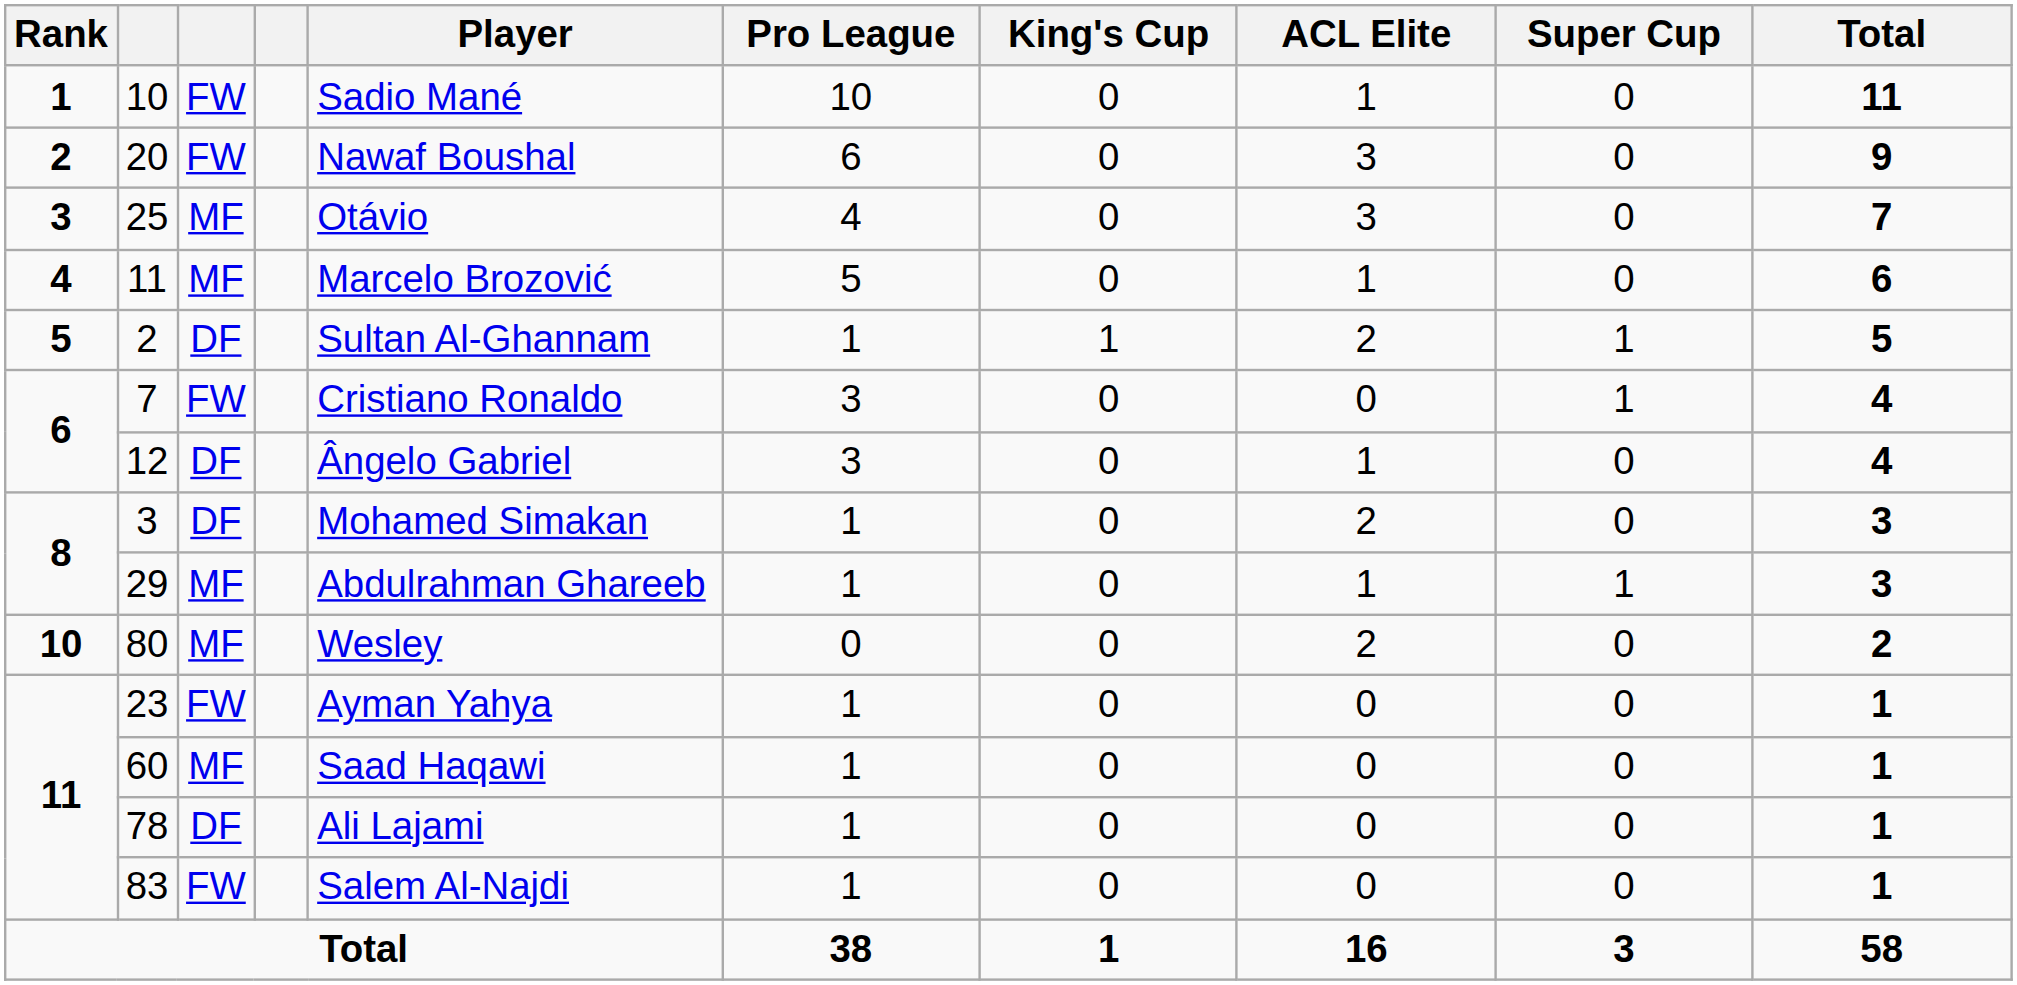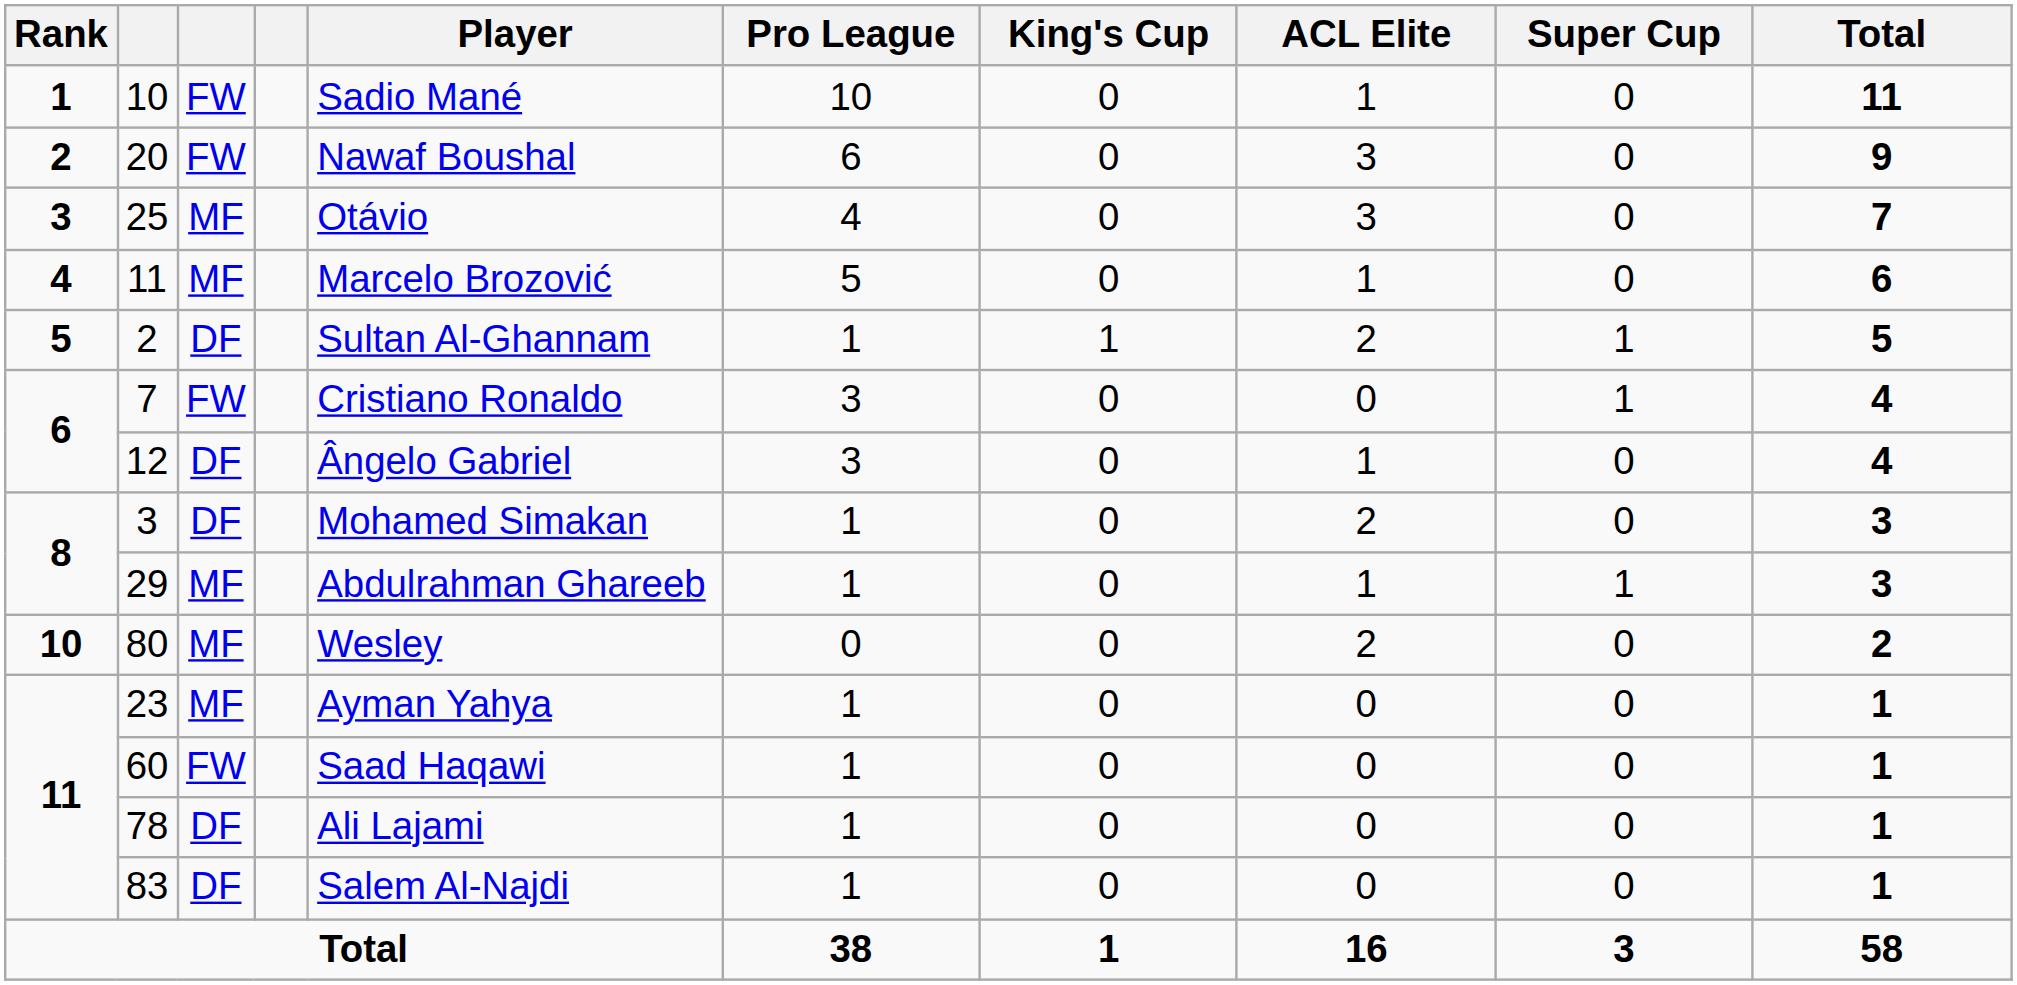23 | column 3: FW -> MF
60 | column 3: MF -> FW
83 | column 3: FW -> DF
